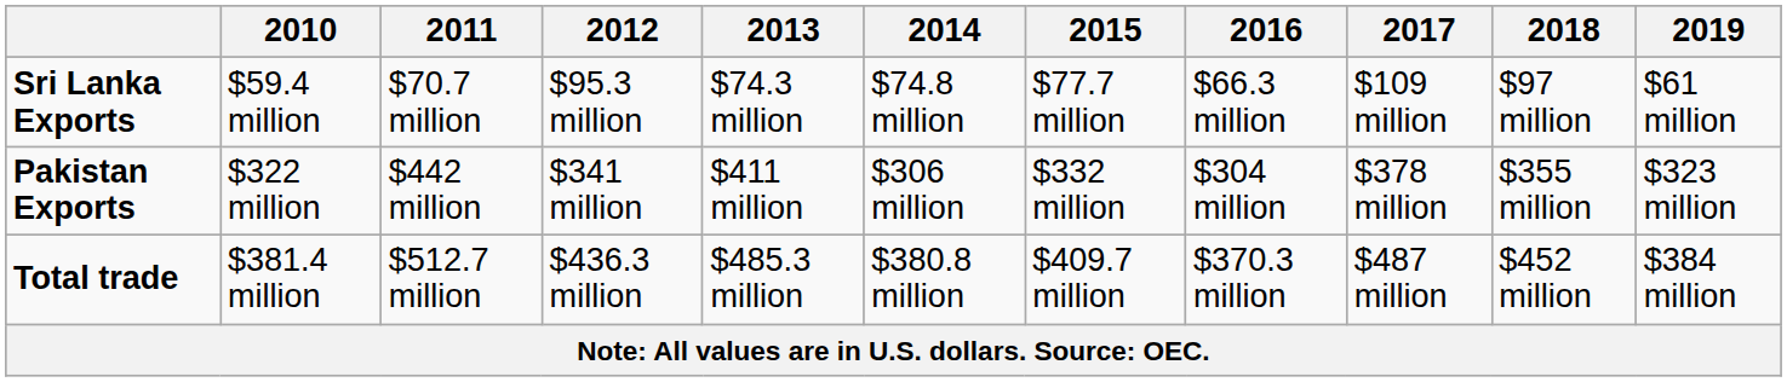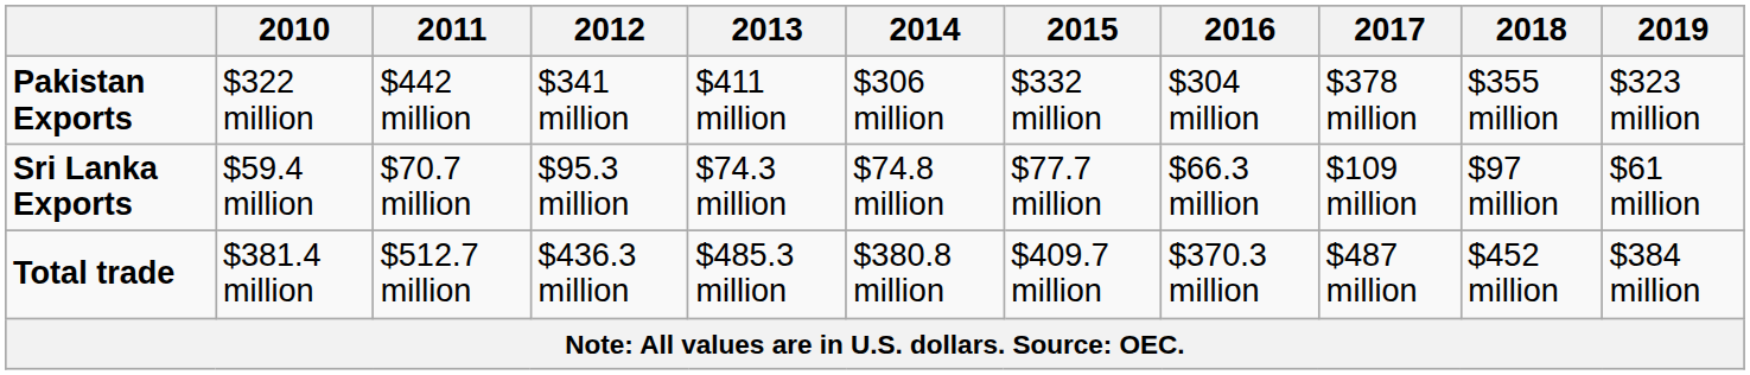rows swapped: Pakistan Exports <-> Sri Lanka Exports
